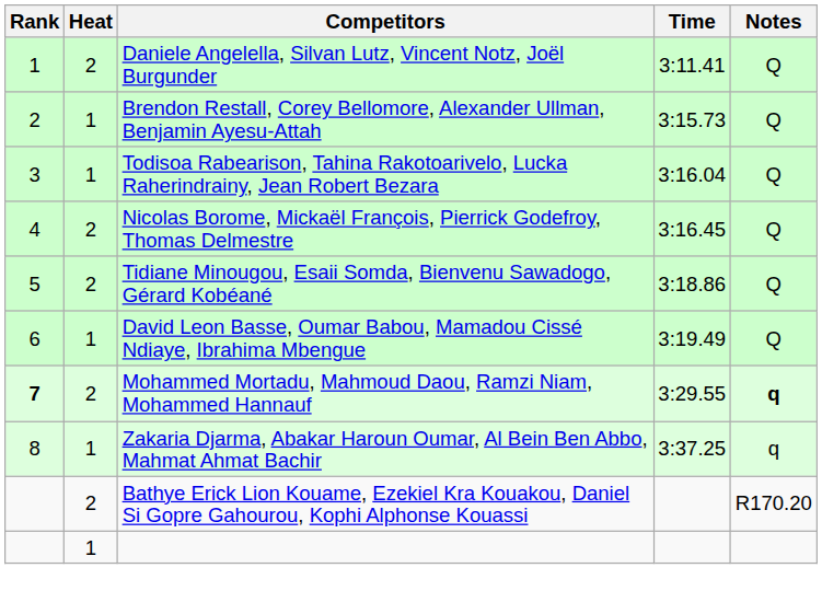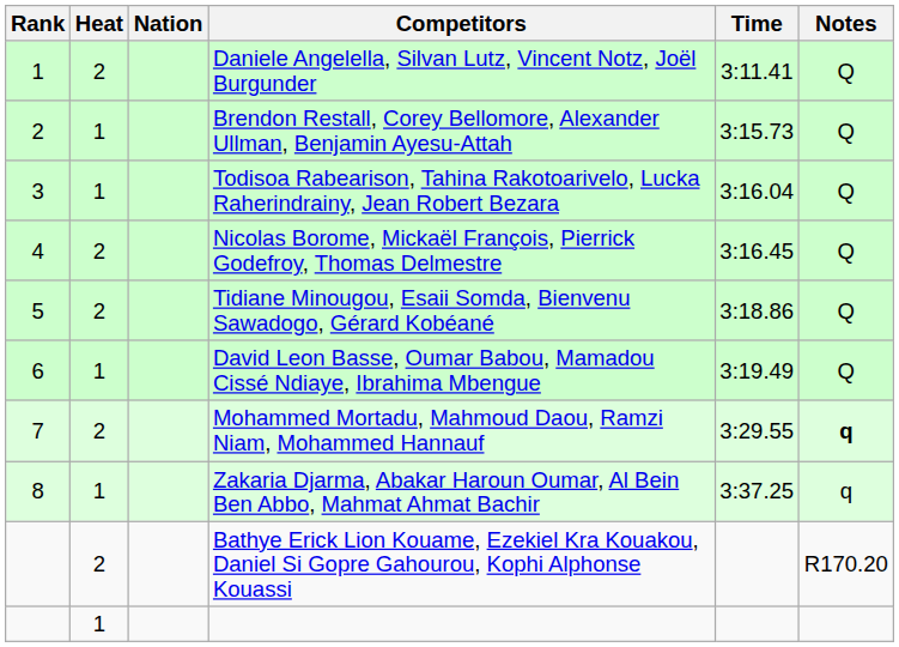+ column: Nation
Mohammed Mortadu, Mahmoud Daou, Ramzi Niam, Mohammed Hannauf | Rank: bold -> normal
